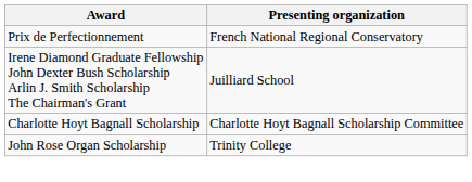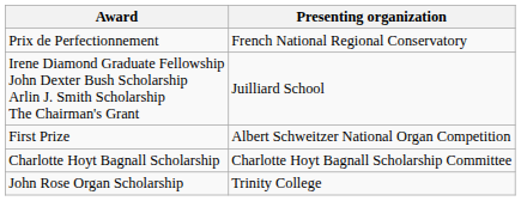+ row: First Prize | Albert Schweitzer National Organ Competition
